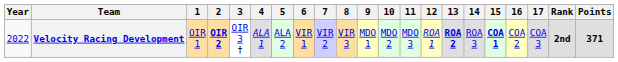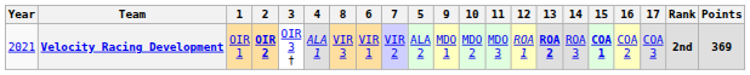columns swapped: 5 <-> 8
Velocity Racing Development | Year: 2022 -> 2021
Velocity Racing Development | Points: 371 -> 369
